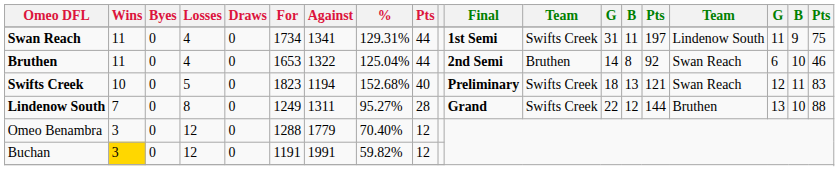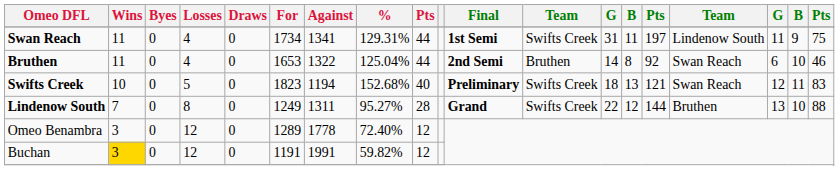Omeo Benambra | For: 1288 -> 1289
Omeo Benambra | Against: 1779 -> 1778
Omeo Benambra | %: 70.40% -> 72.40%
